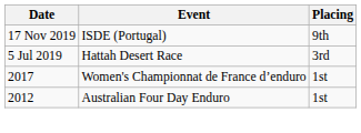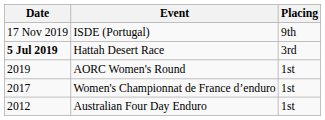Hattah Desert Race | Date: normal -> bold
+ row: 2019 | AORC Women's Round | 1st
